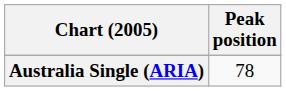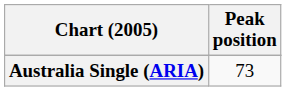Australia Single (ARIA) | Peak position: 78 -> 73
